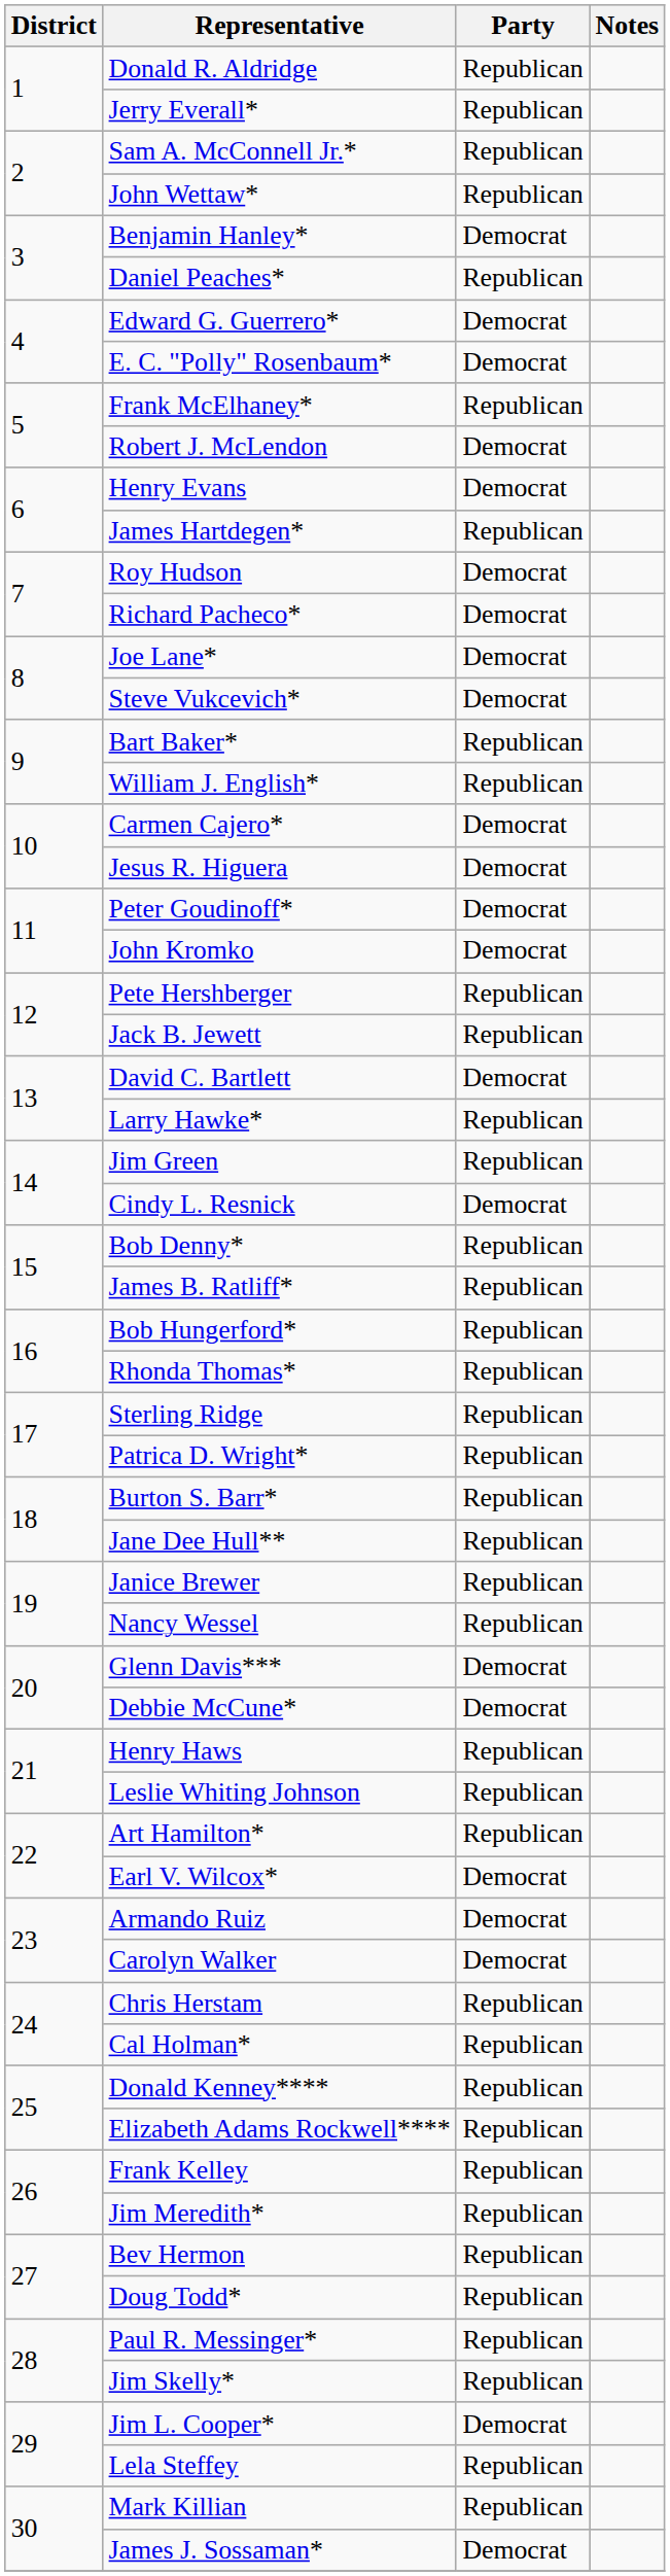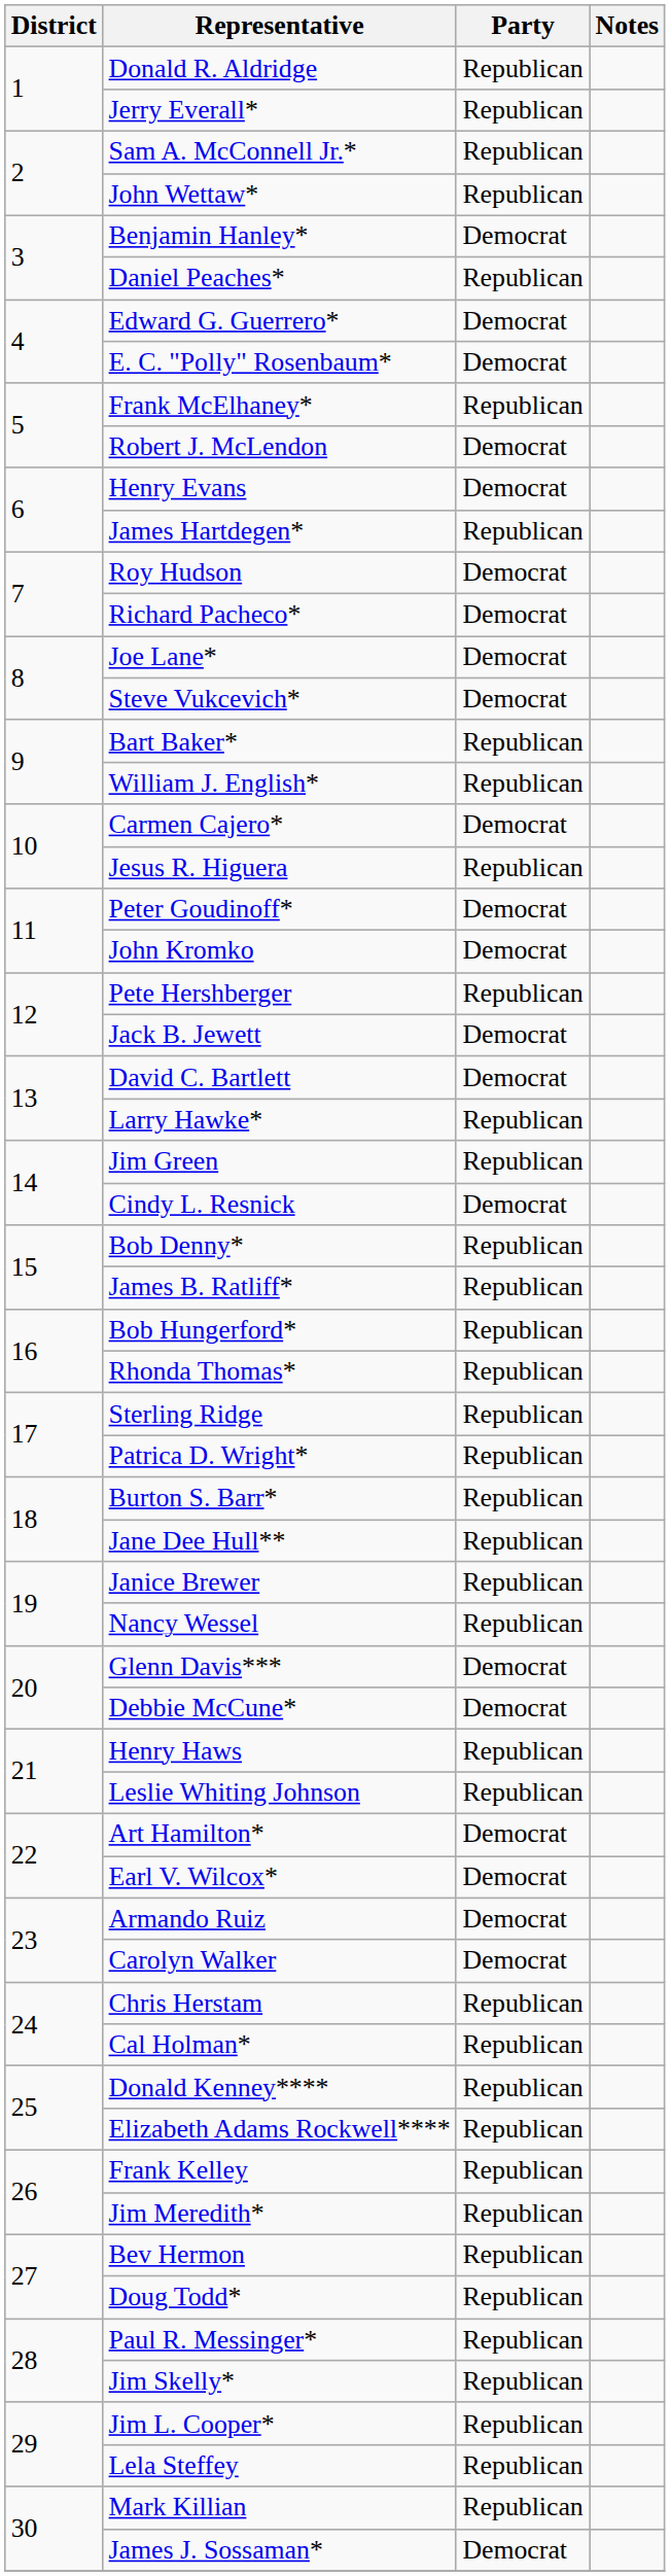Jesus R. Higuera | Party: Democrat -> Republican
Jack B. Jewett | Party: Republican -> Democrat
Art Hamilton* | Party: Republican -> Democrat
Jim L. Cooper* | Party: Democrat -> Republican
